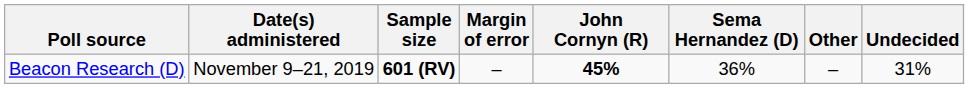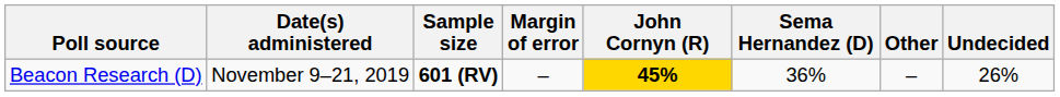Beacon Research (D) | John Cornyn (R): no background -> gold background
Beacon Research (D) | Undecided: 31% -> 26%
